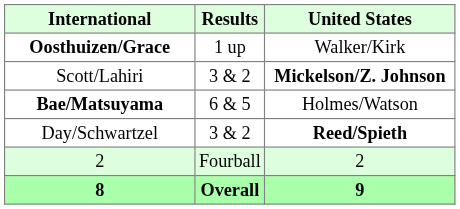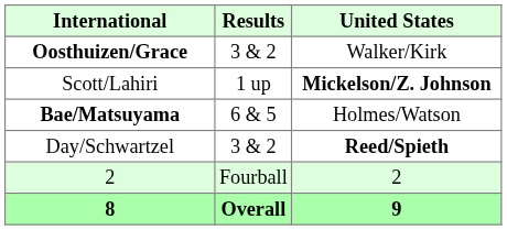Oosthuizen/Grace | Results: 1 up -> 3 & 2
Scott/Lahiri | Results: 3 & 2 -> 1 up
